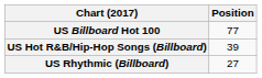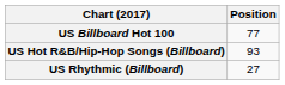US Hot R&B/Hip-Hop Songs (Billboard) | Position: 39 -> 93
